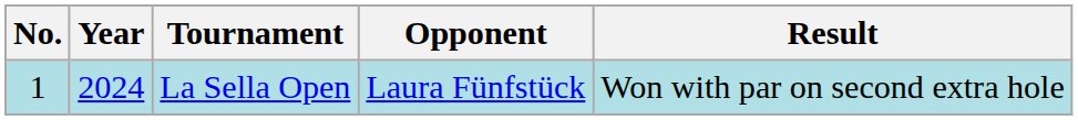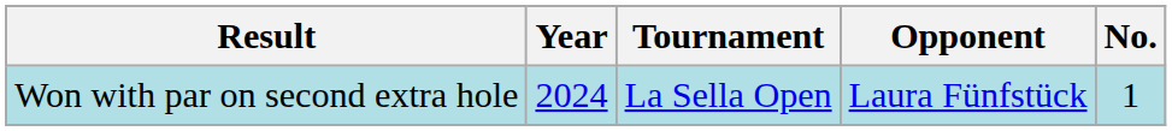columns swapped: No. <-> Result
